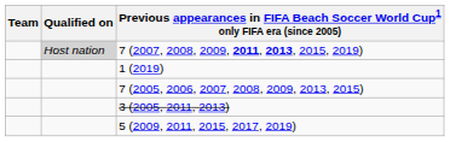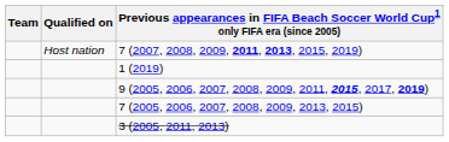7 (2007, 2008, 2009, 2011, 2013, 2015, 2019) | Qualified on: lightgrey background -> no background
+ row: 9 (2005, 2006, 2007, 2008, 2009, 2011, 2015, 2017, 2019)
- row: 5 (2009, 2011, 2015, 2017, 2019)
